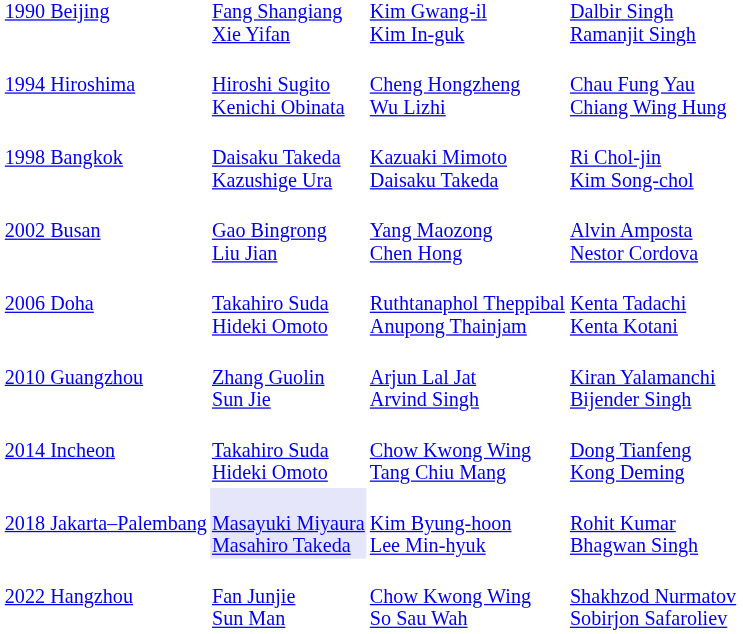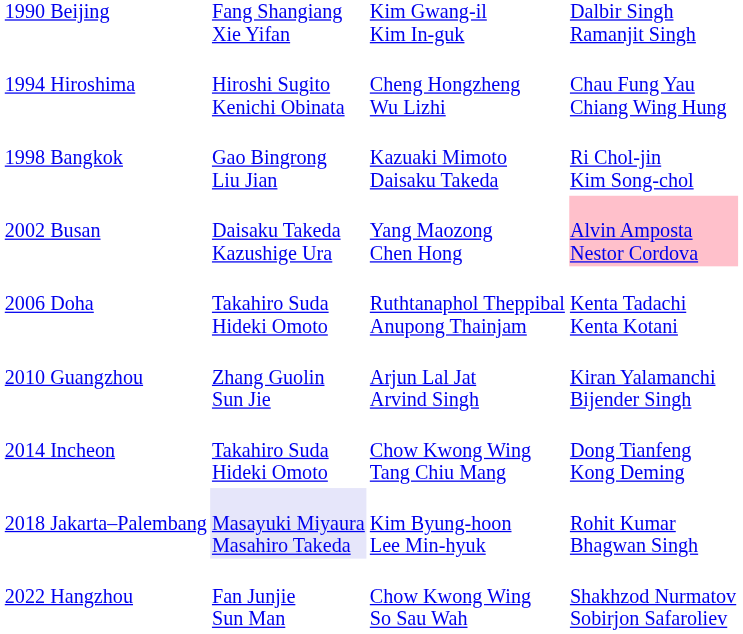1998 Bangkok | column 2: Daisaku Takeda Kazushige Ura -> Gao Bingrong Liu Jian
2002 Busan | column 2: Gao Bingrong Liu Jian -> Daisaku Takeda Kazushige Ura
2002 Busan | column 4: no background -> pink background
